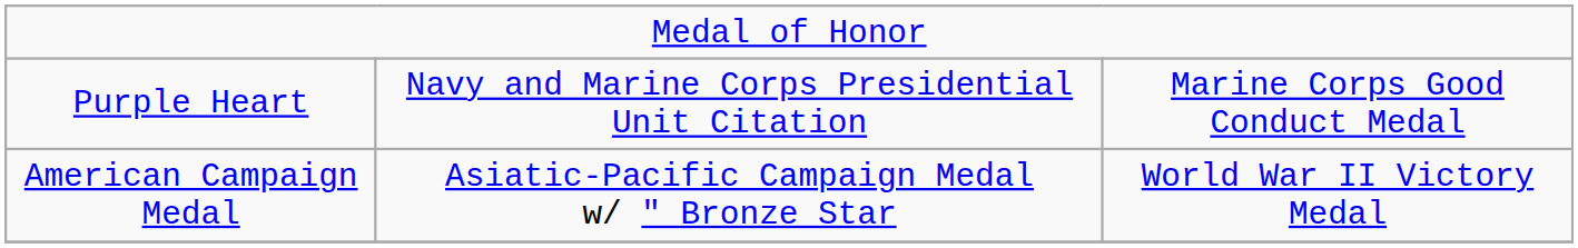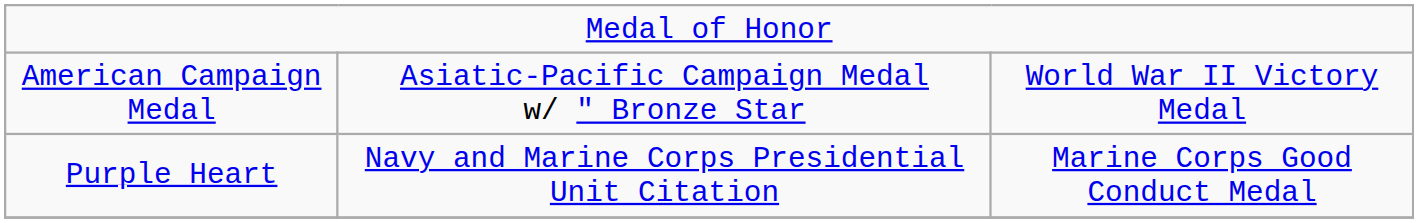rows swapped: Purple Heart <-> American Campaign Medal
